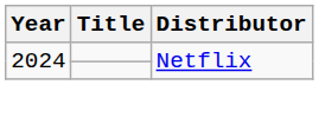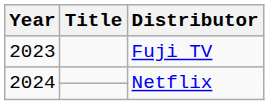+ row: 2023 | Fuji TV
